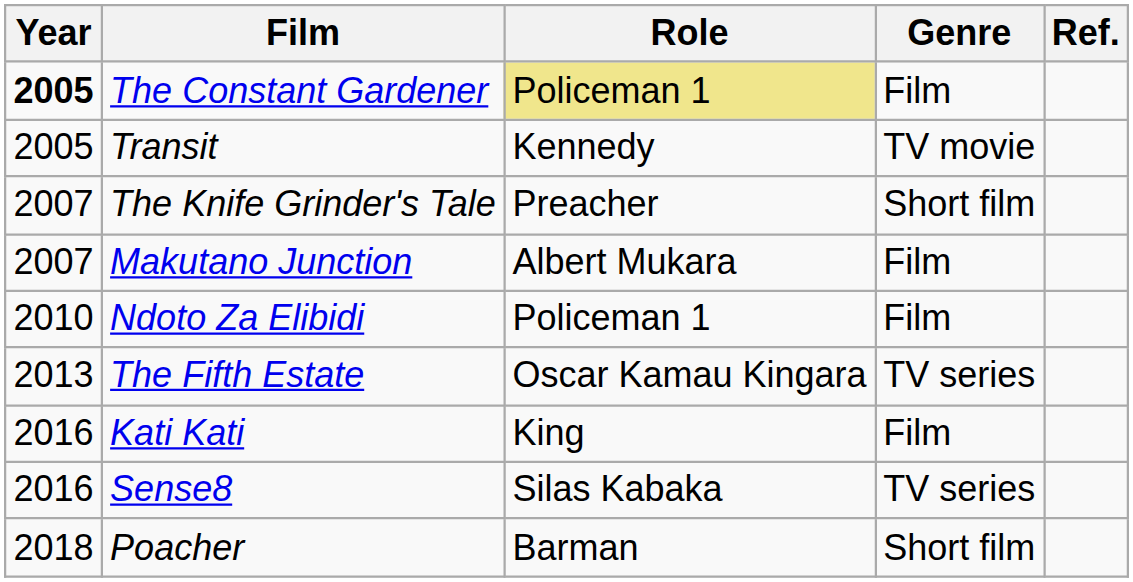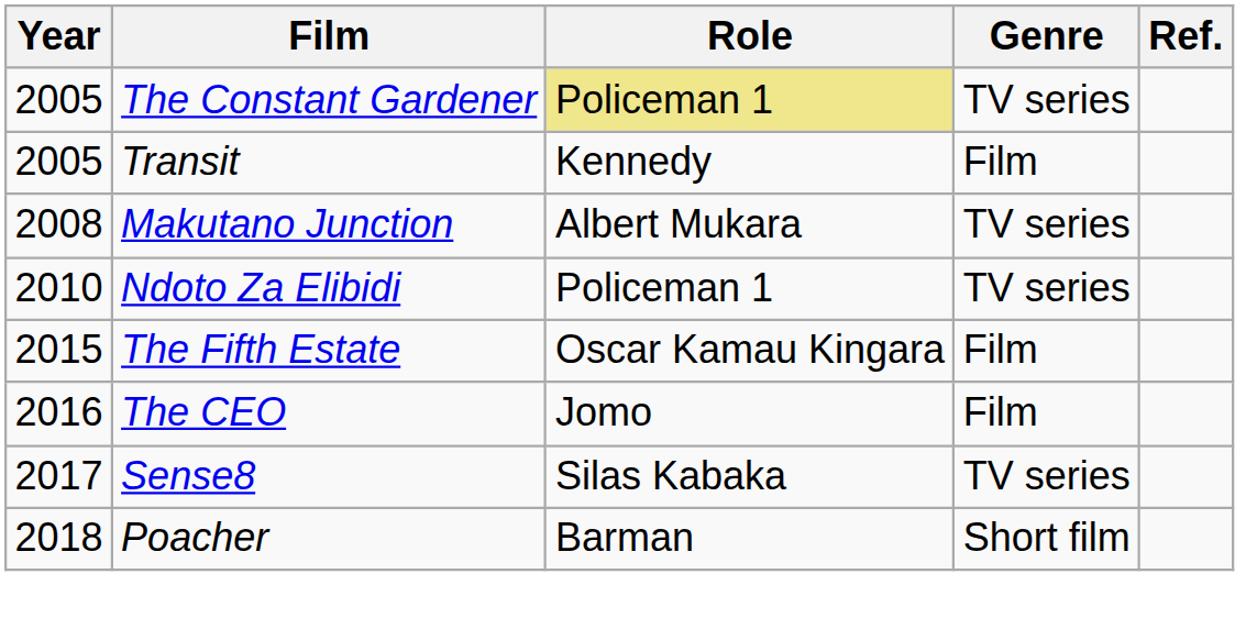The Constant Gardener | Year: bold -> normal
The Constant Gardener | Genre: Film -> TV series
Transit | Genre: TV movie -> Film
- row: 2007 | The Knife Grinder's Tale | Preacher | Short film
Makutano Junction | Year: 2007 -> 2008
Makutano Junction | Genre: Film -> TV series
Ndoto Za Elibidi | Genre: Film -> TV series
The Fifth Estate | Year: 2013 -> 2015
The Fifth Estate | Genre: TV series -> Film
+ row: 2016 | The CEO | Jomo | Film
- row: 2016 | Kati Kati | King | Film
Sense8 | Year: 2016 -> 2017
